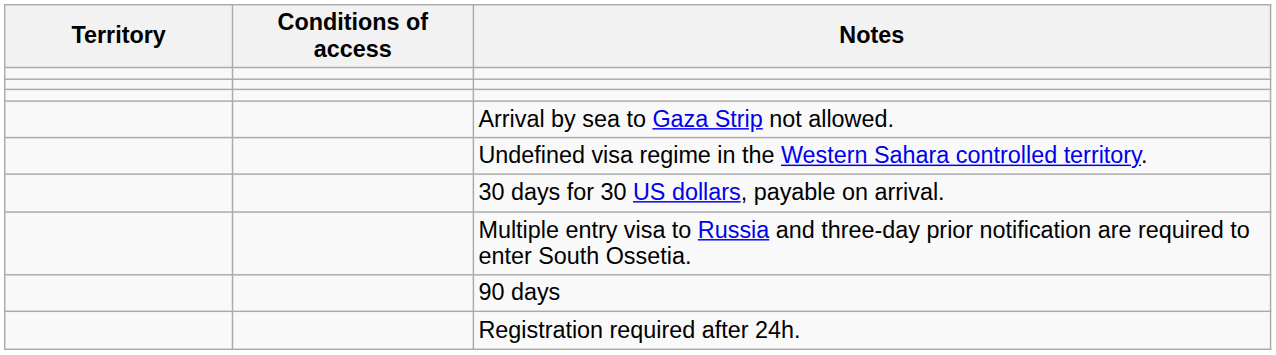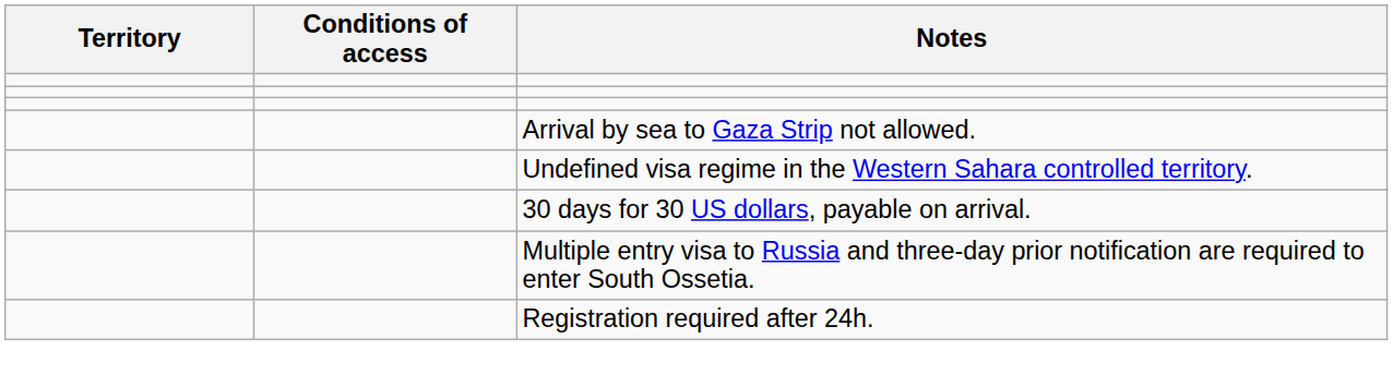- row: 90 days
